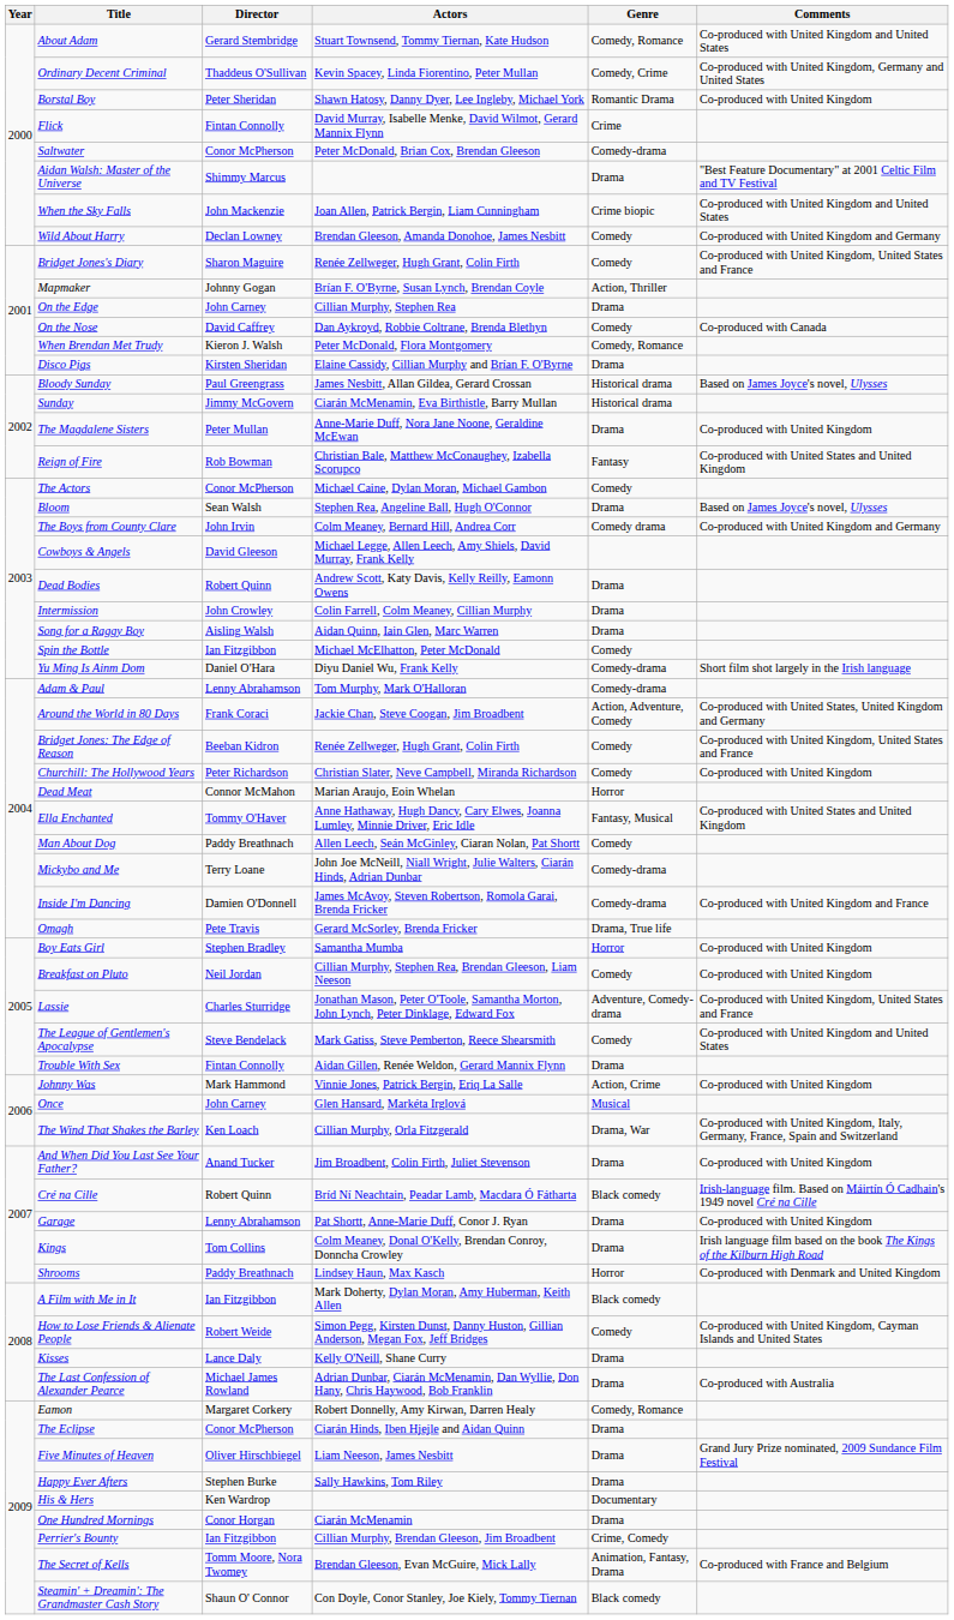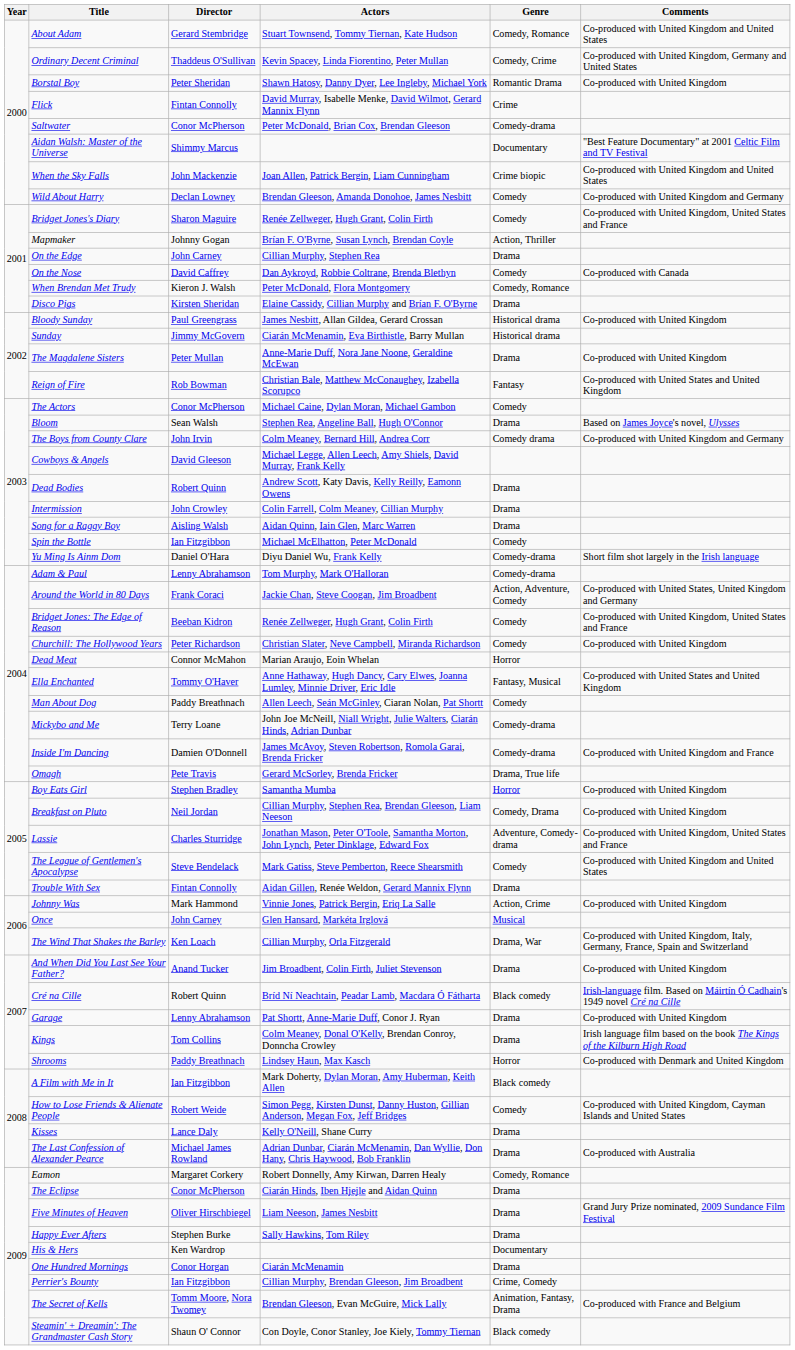Aidan Walsh: Master of the Universe | Genre: Drama -> Documentary
Bloody Sunday | Comments: Based on James Joyce's novel, Ulysses -> Co-produced with United Kingdom
Breakfast on Pluto | Genre: Comedy -> Comedy, Drama
